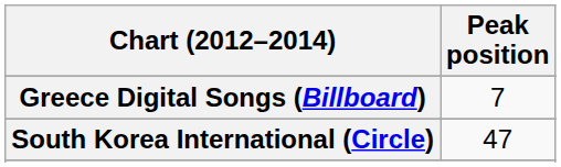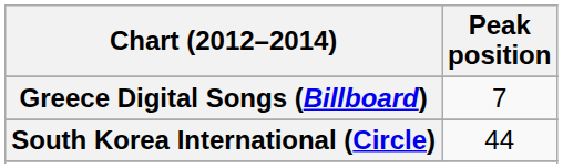South Korea International (Circle) | Peak position: 47 -> 44
